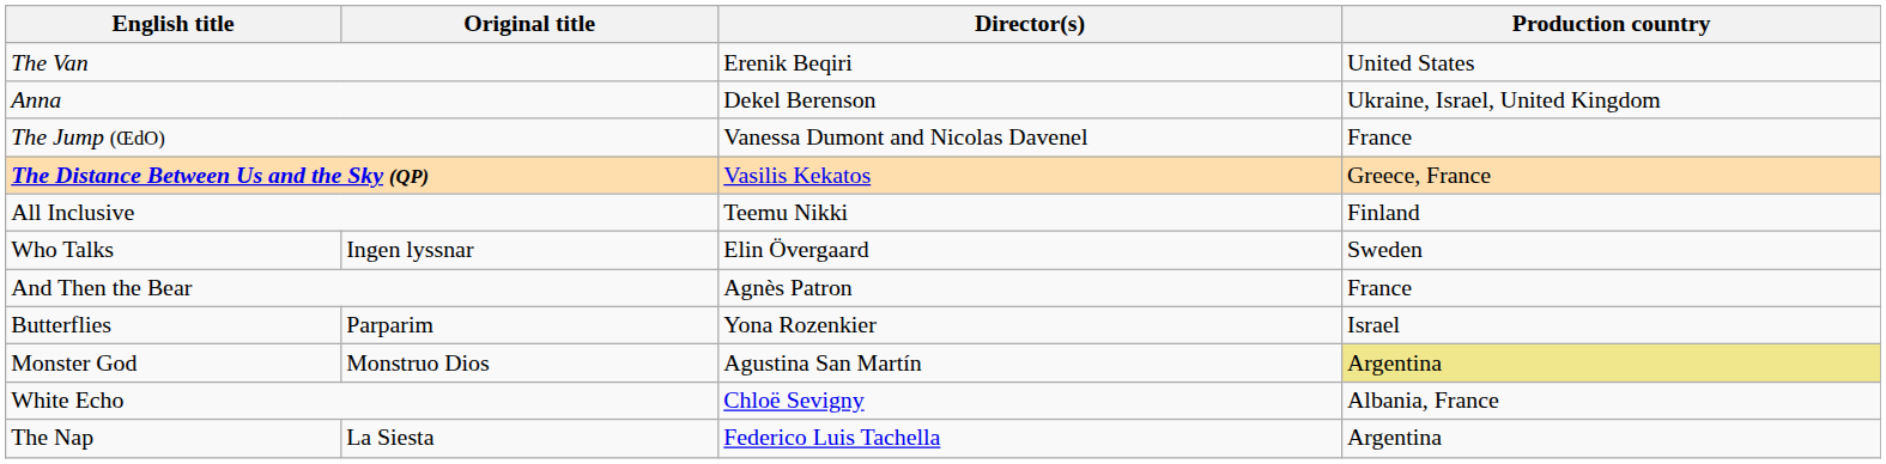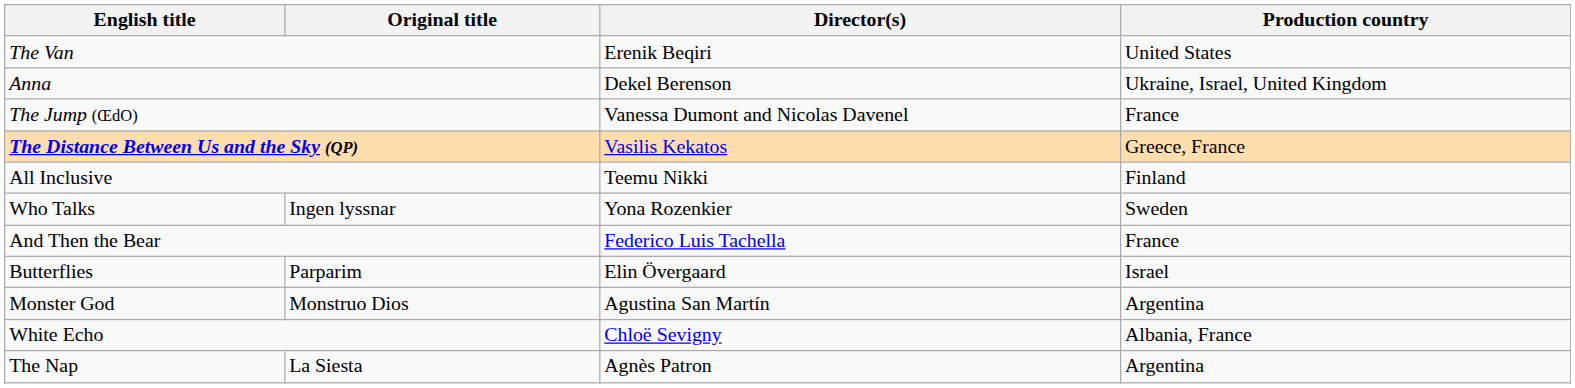Who Talks | Director(s): Elin Övergaard -> Yona Rozenkier
And Then the Bear | Director(s): Agnès Patron -> Federico Luis Tachella
Butterflies | Director(s): Yona Rozenkier -> Elin Övergaard
Monster God | Production country: khaki background -> no background
The Nap | Director(s): Federico Luis Tachella -> Agnès Patron
